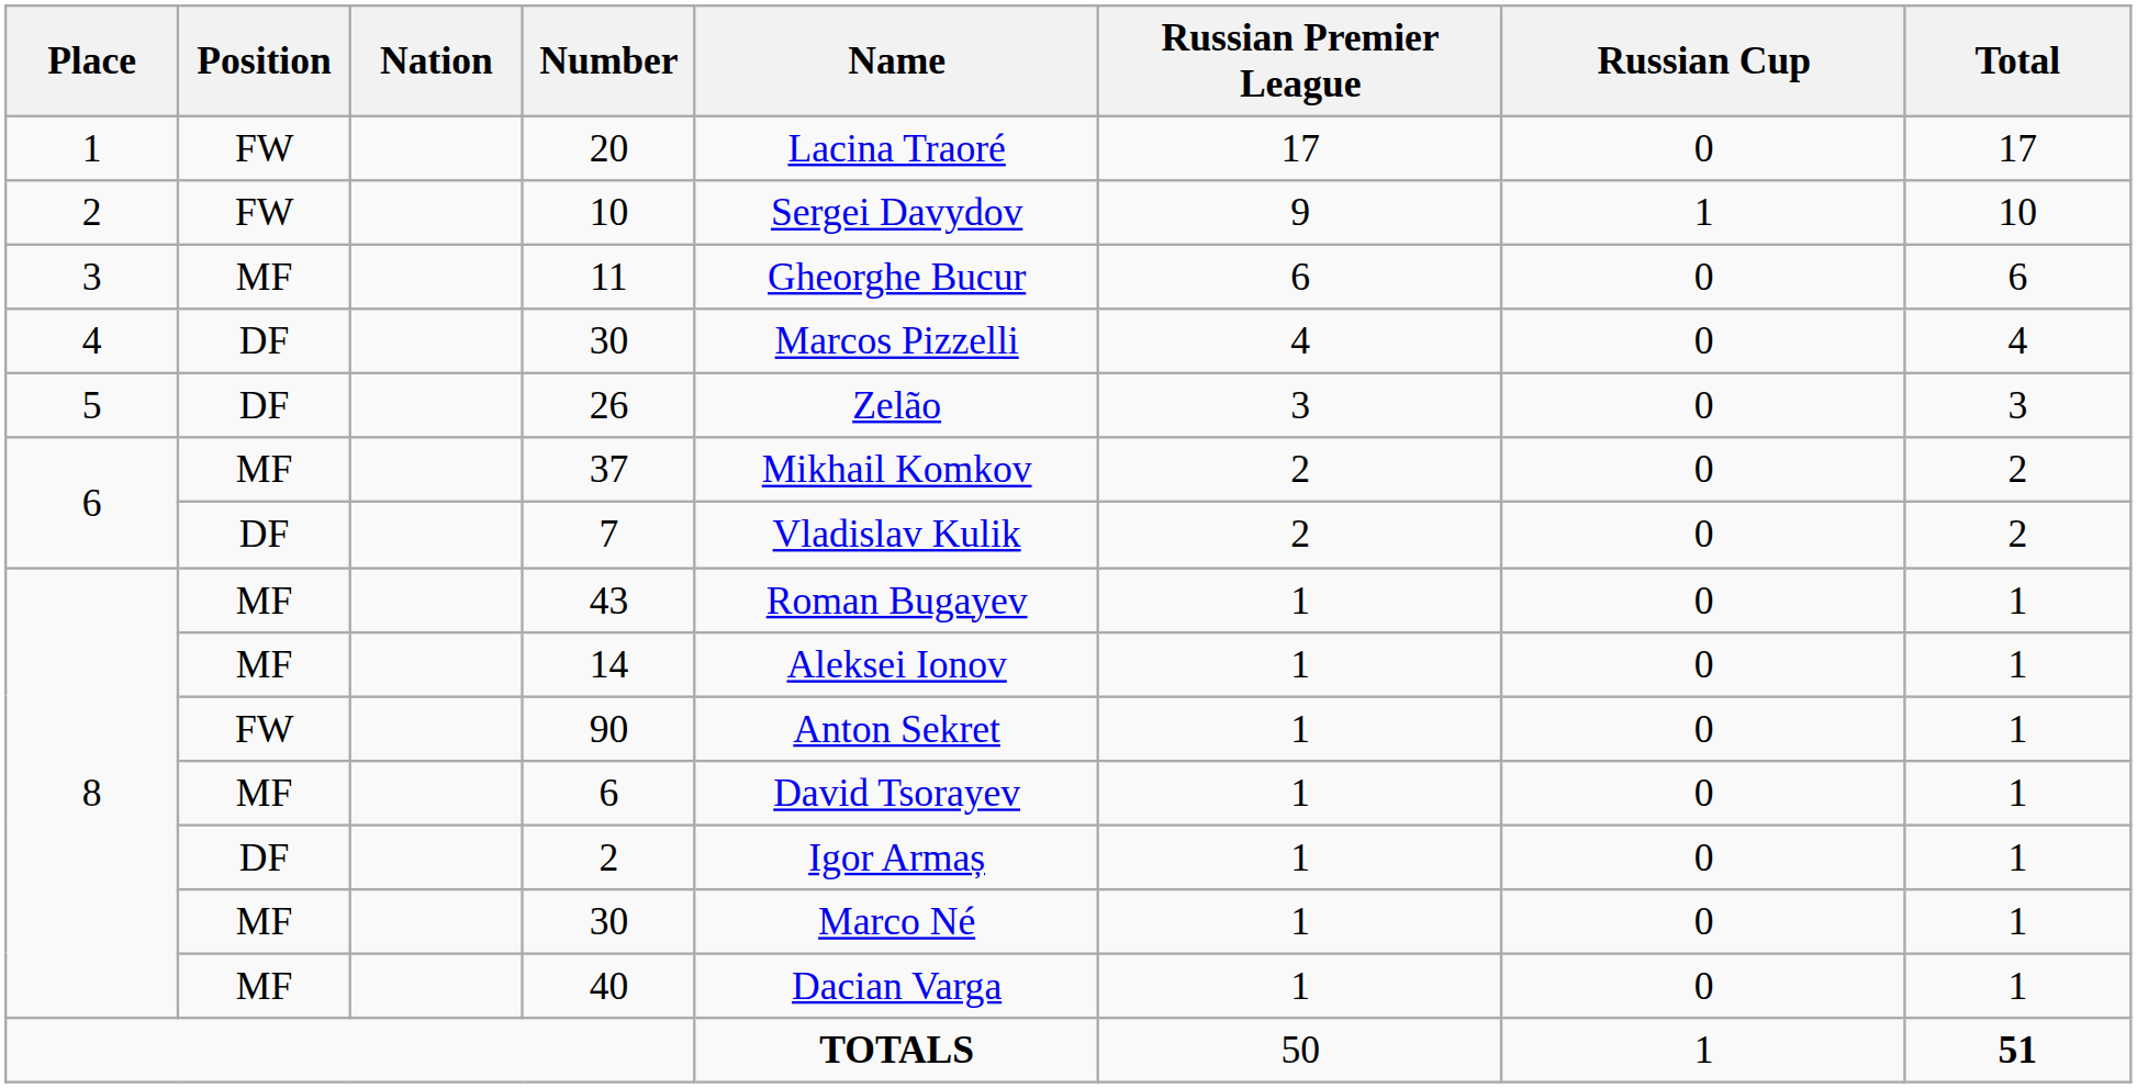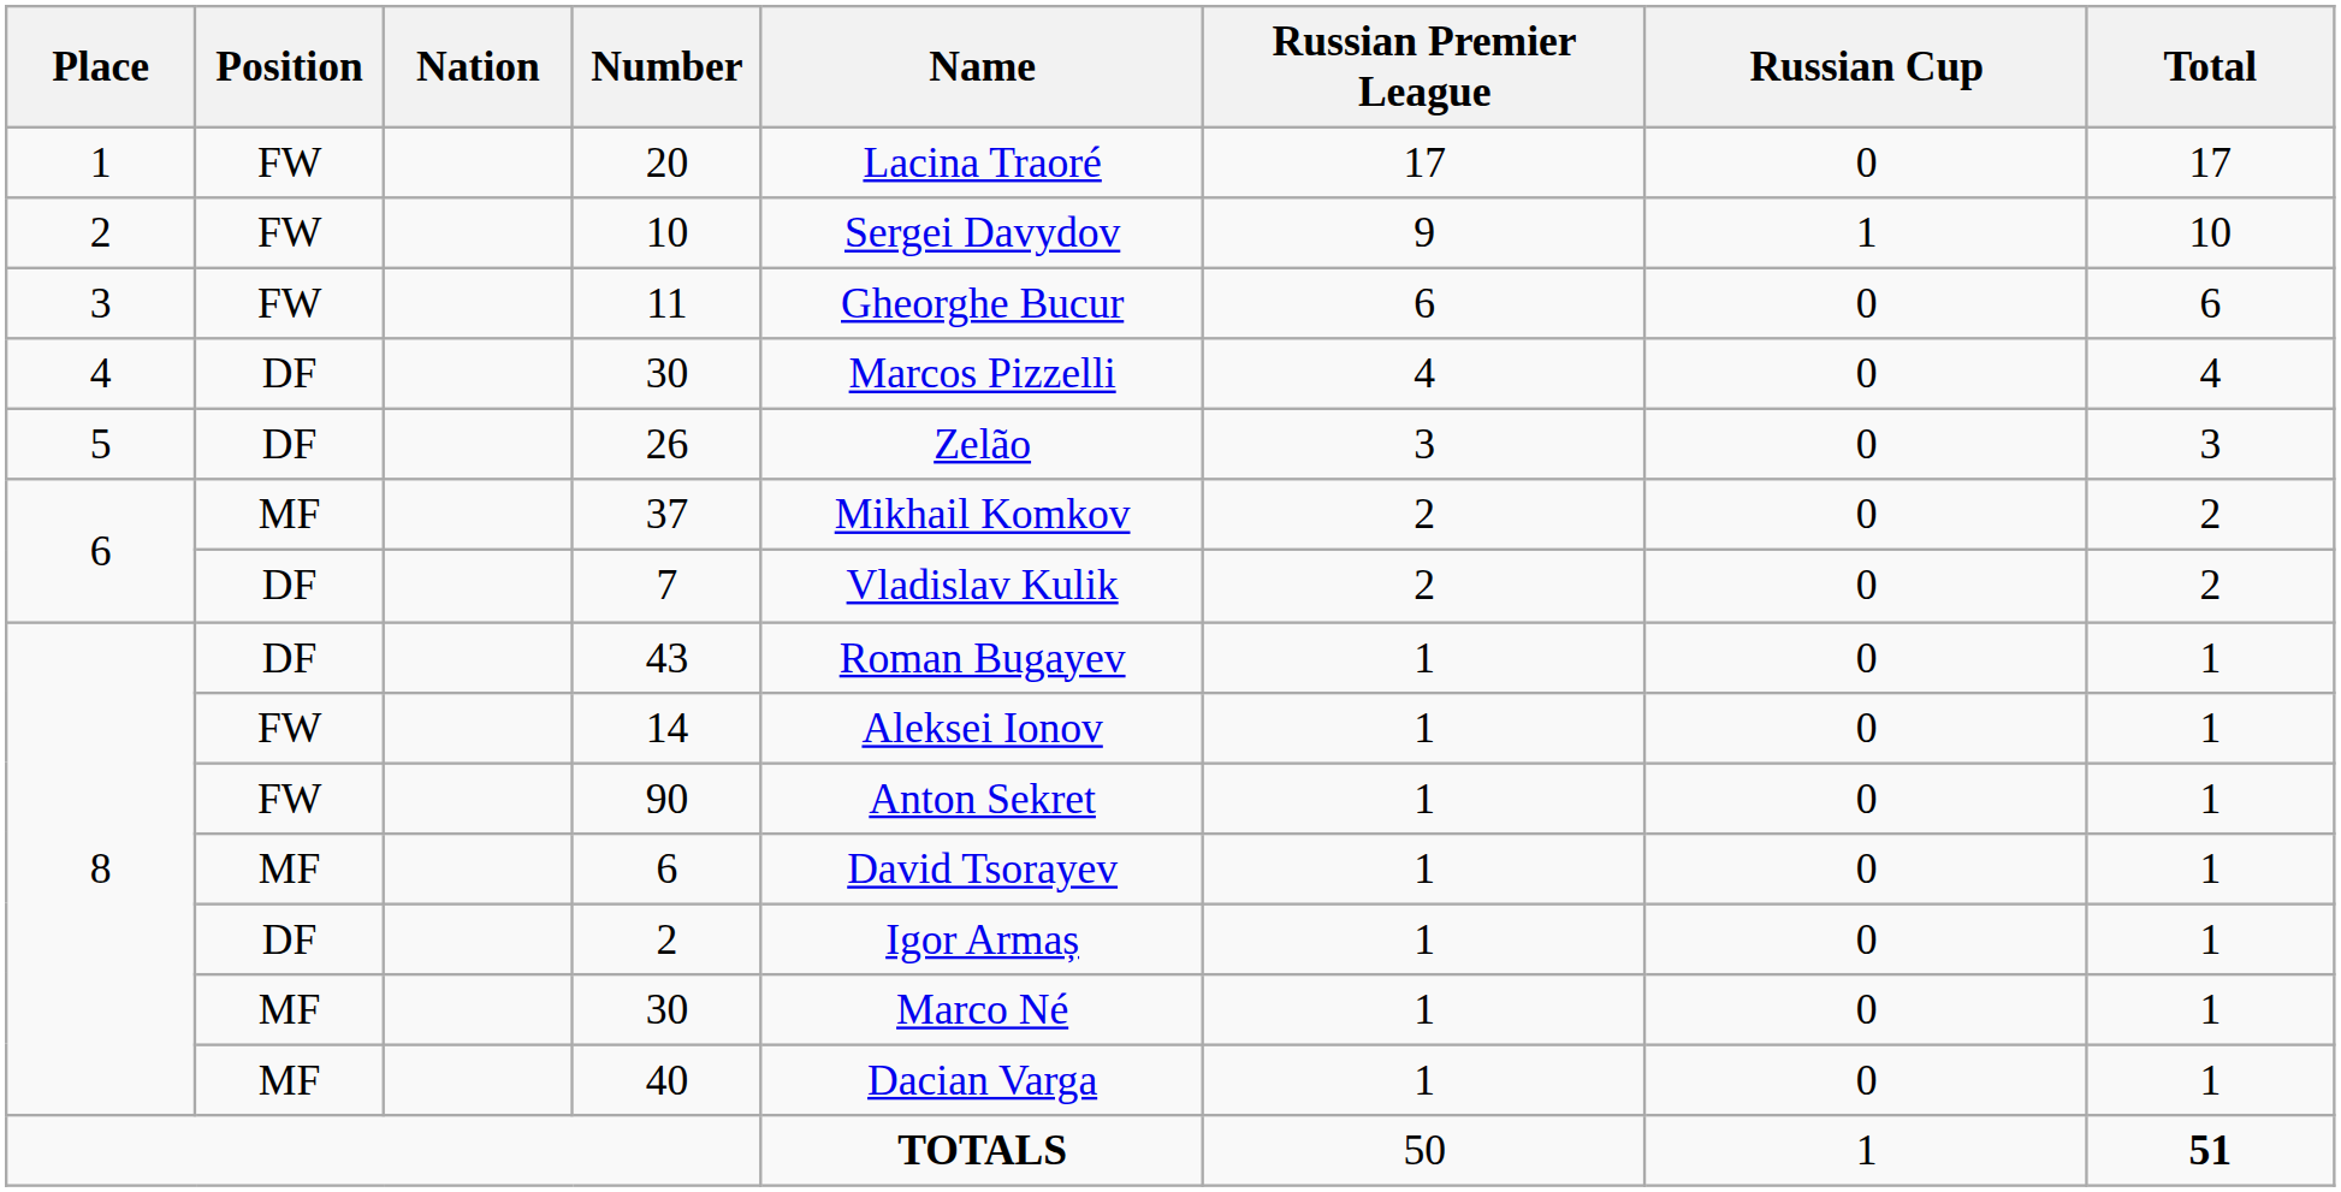11 | Position: MF -> FW
43 | Position: MF -> DF
14 | Position: MF -> FW
